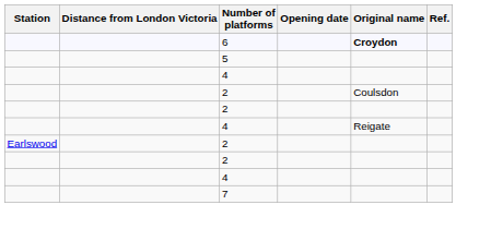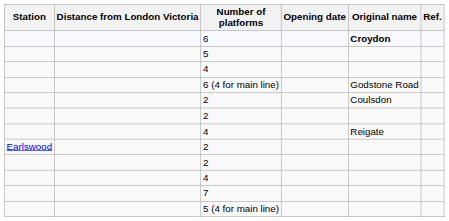+ row: 6 (4 for main line) | Godstone Road
+ row: 5 (4 for main line)
